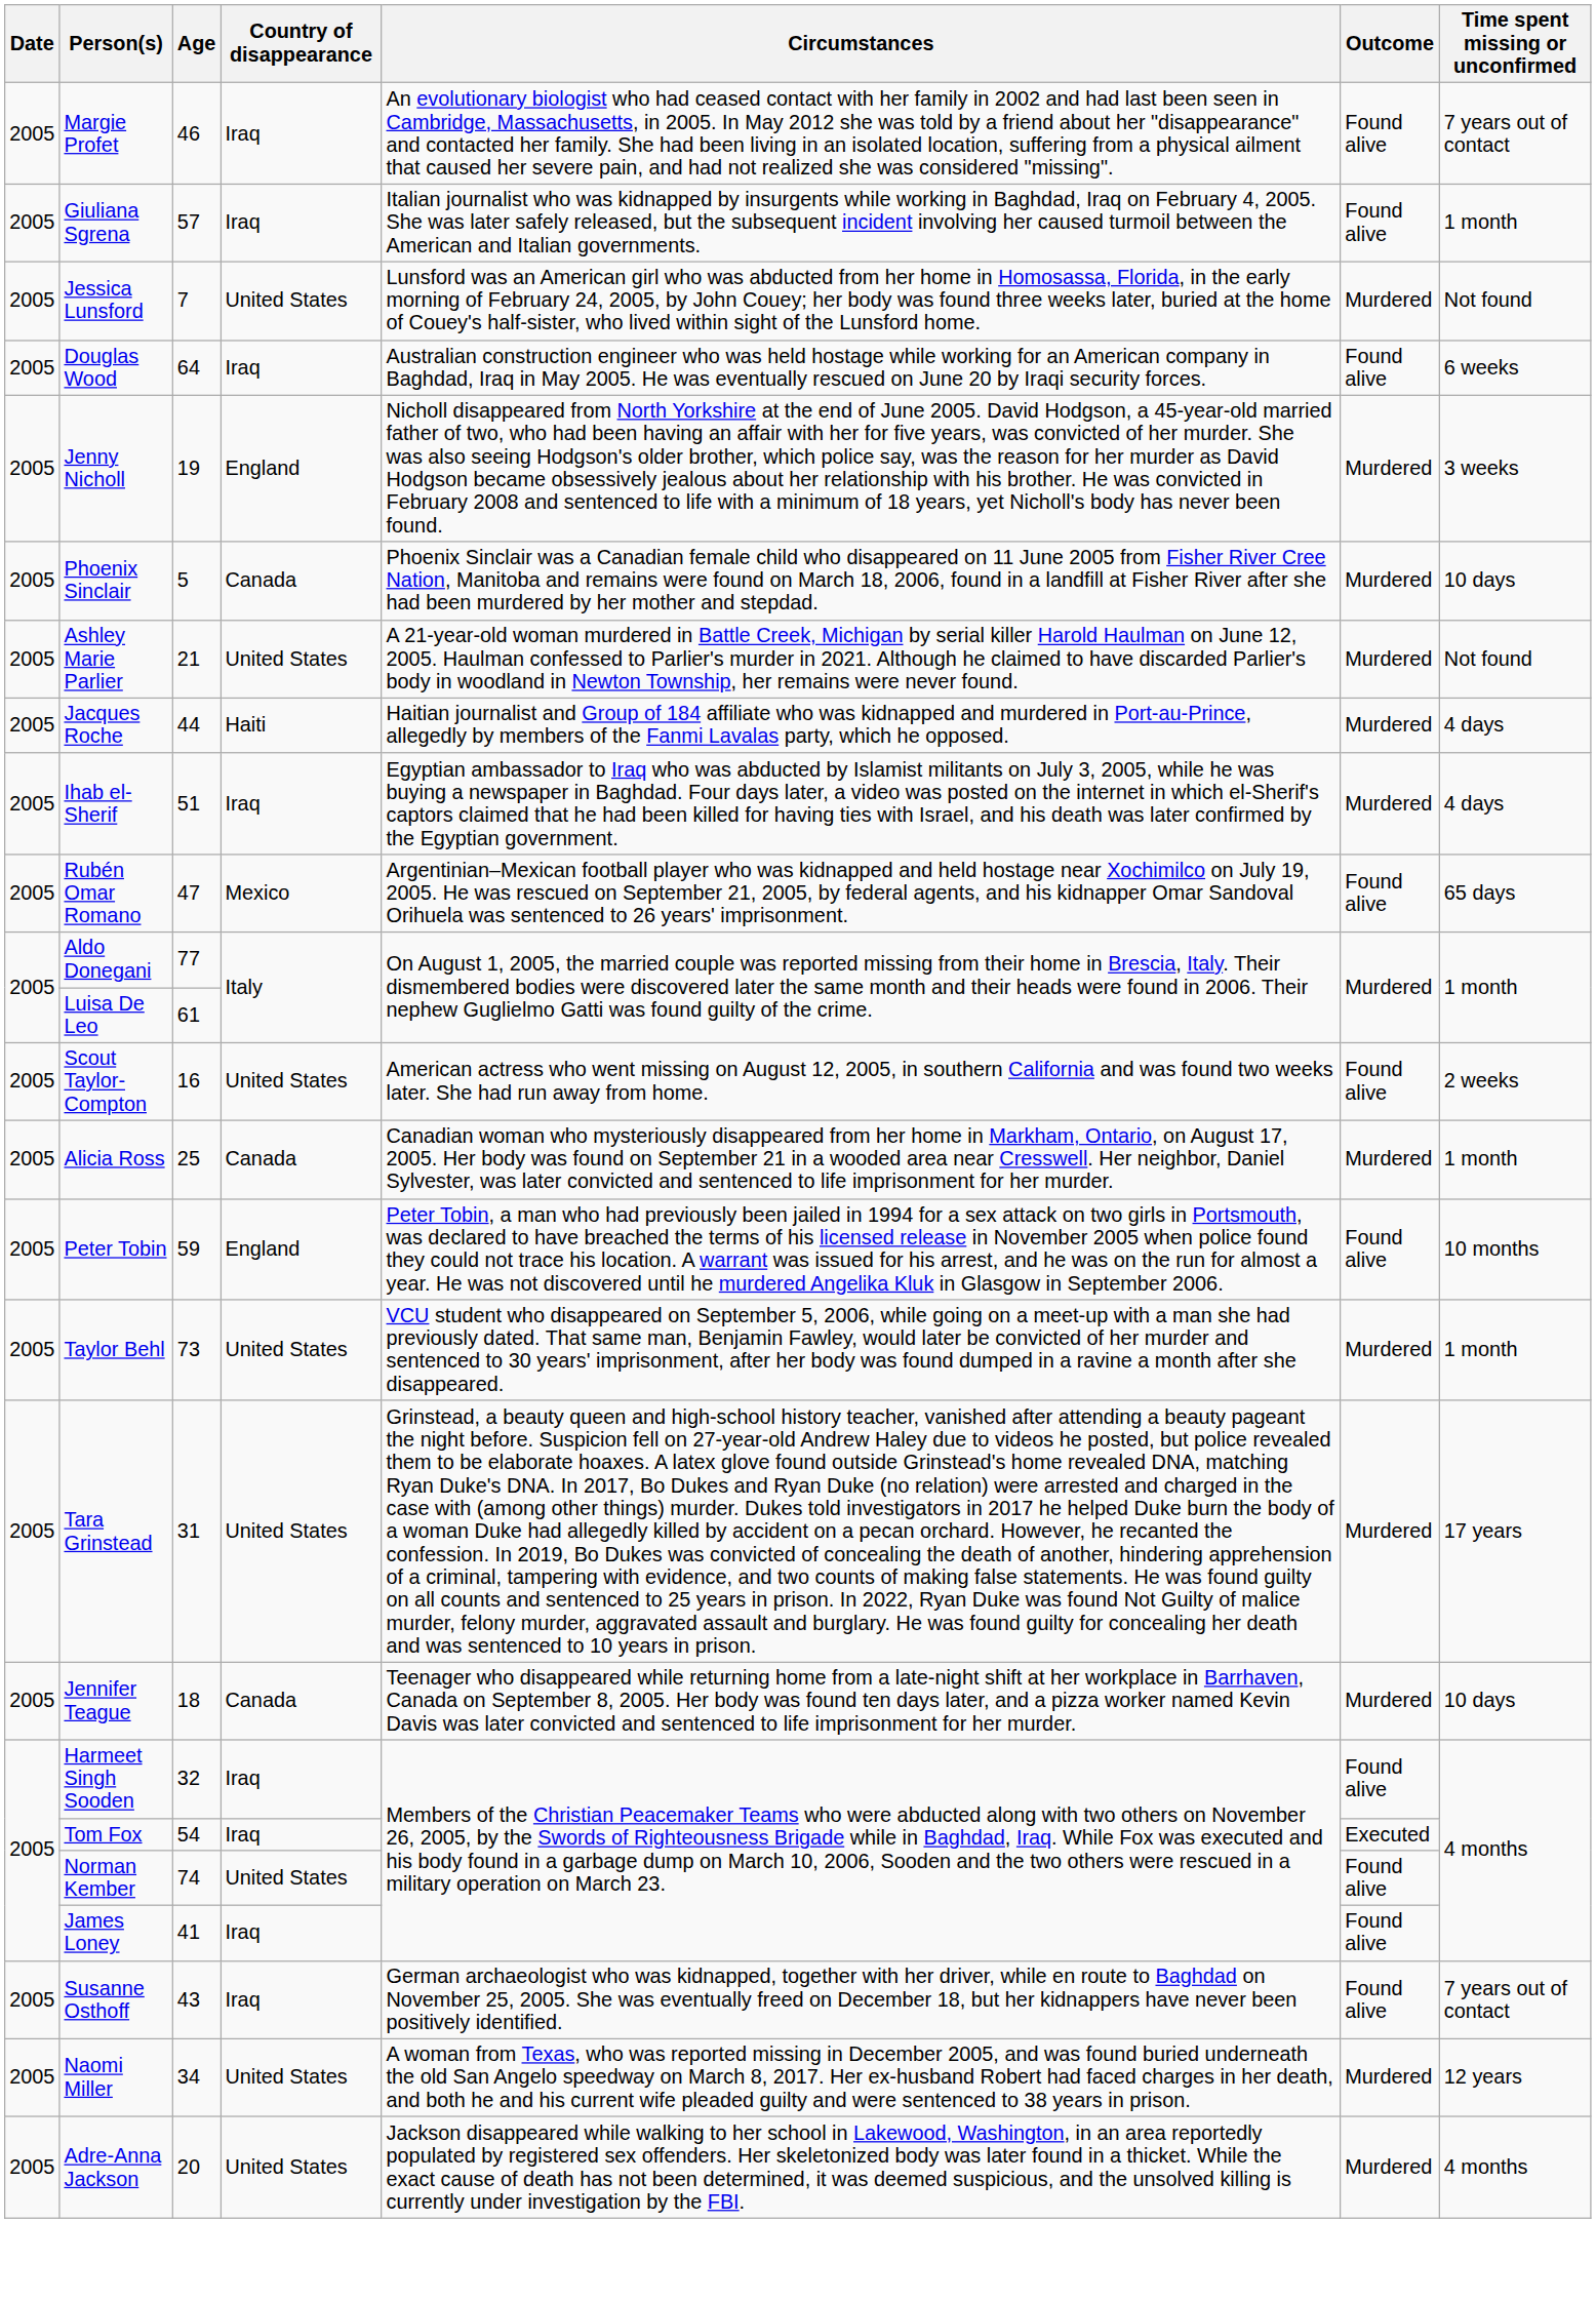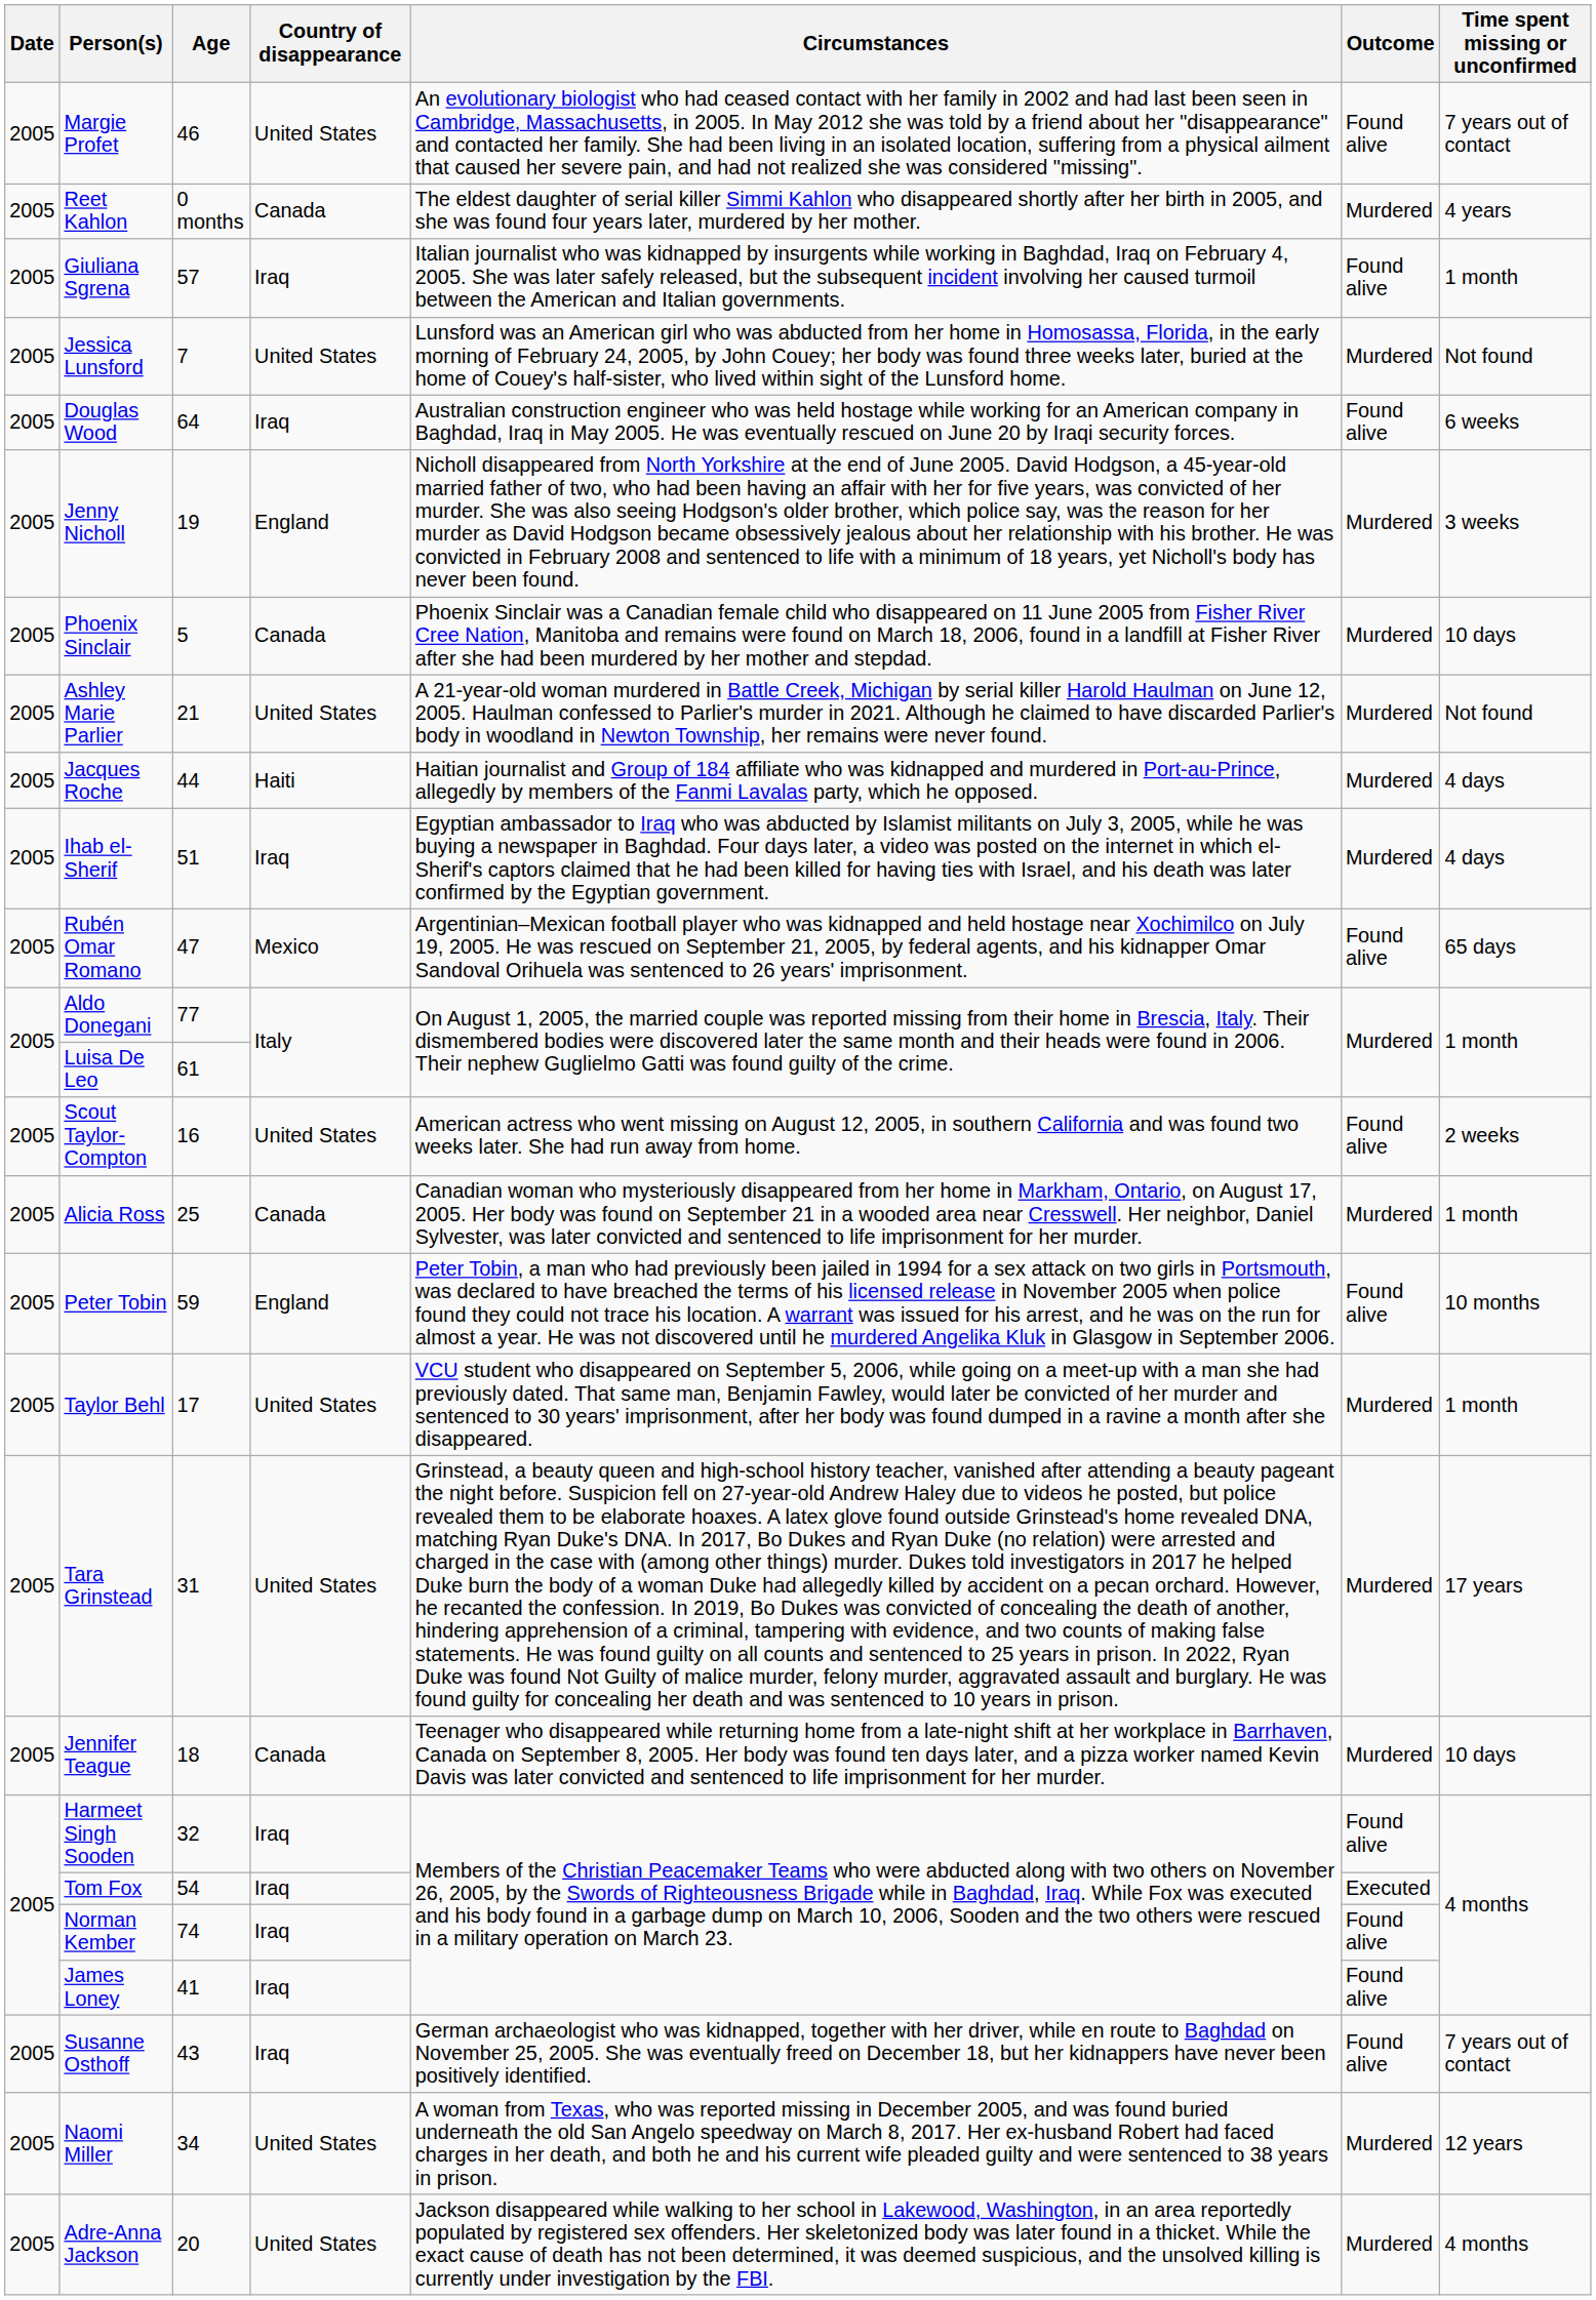Margie Profet | Country of disappearance: Iraq -> United States
+ row: 2005 | Reet Kahlon | 0 months | Canada | The eldest daughter of serial killer Simmi Kahlon who disappeared shortly after her birth in 2005, and she was found four years later, murdered by her mother. | Murdered | 4 years
Taylor Behl | Age: 73 -> 17
Norman Kember | Country of disappearance: United States -> Iraq
